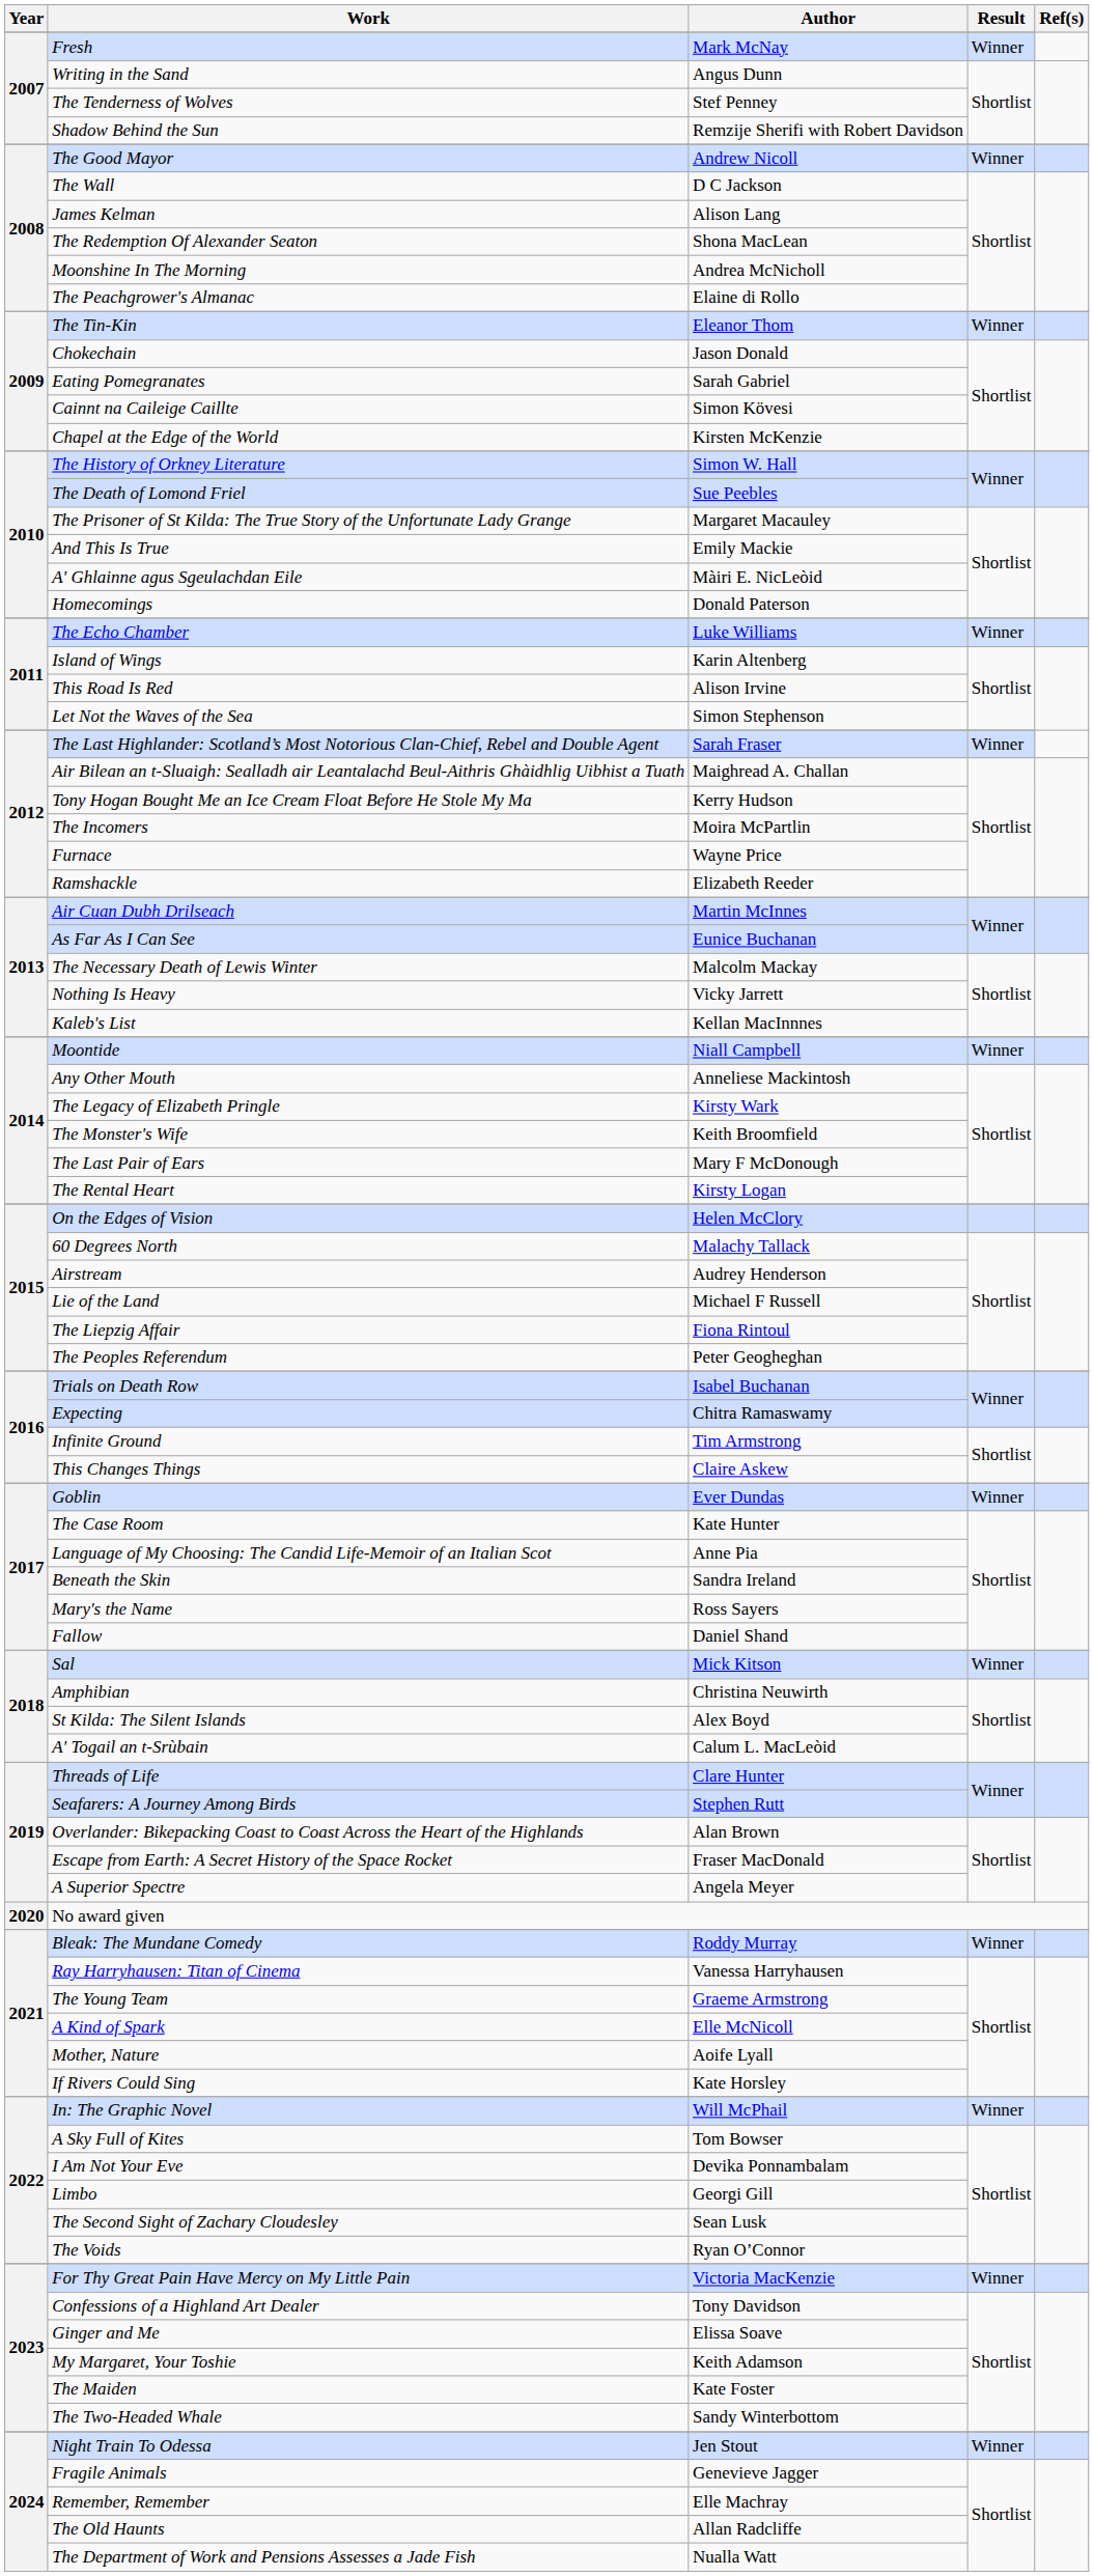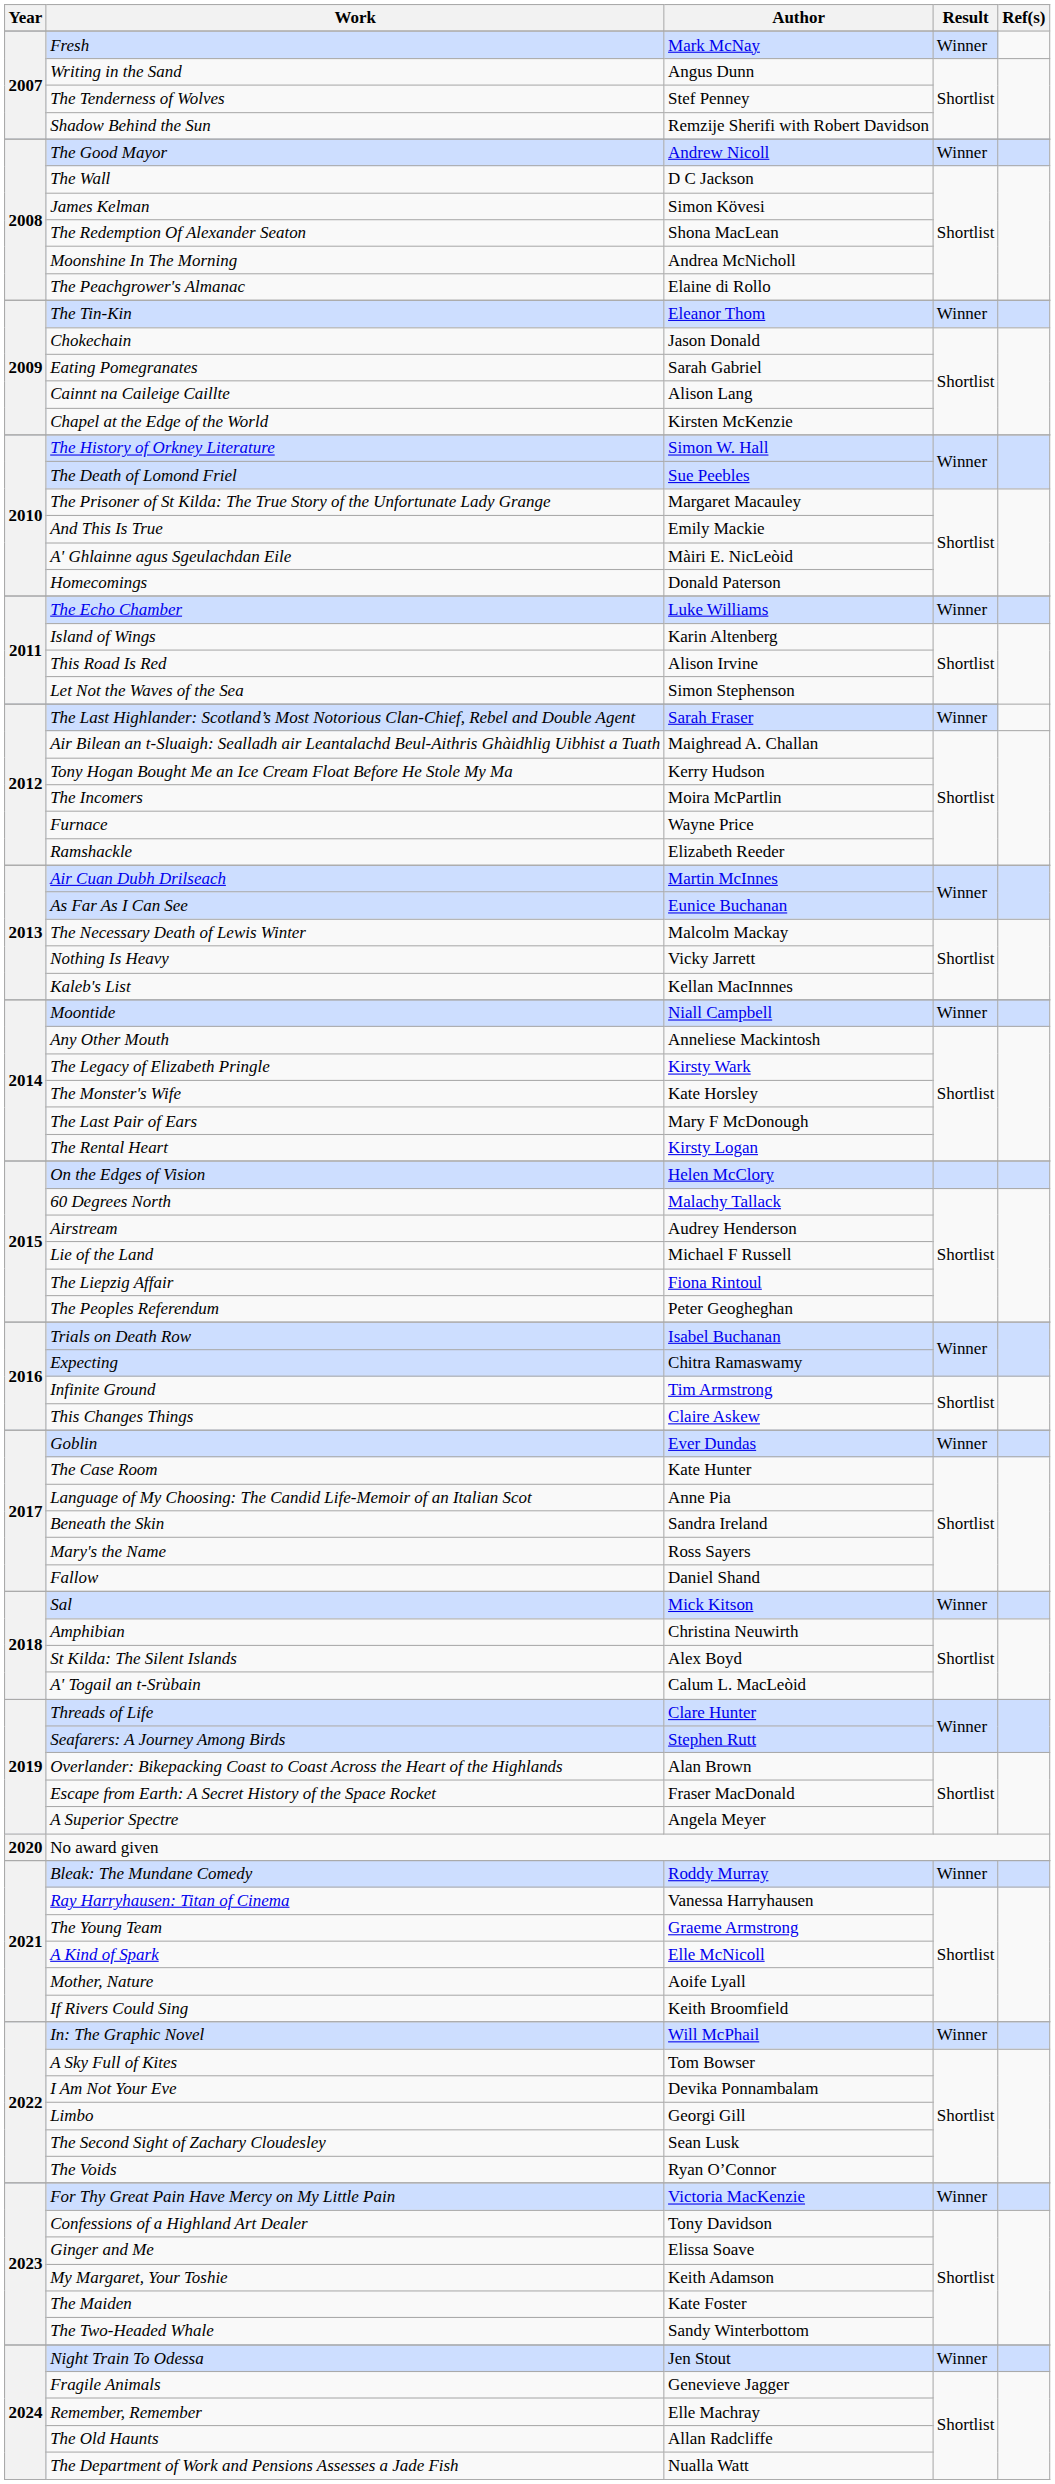James Kelman | Author: Alison Lang -> Simon Kövesi
Cainnt na Caileige Caillte | Author: Simon Kövesi -> Alison Lang
The Monster's Wife | Author: Keith Broomfield -> Kate Horsley
If Rivers Could Sing | Author: Kate Horsley -> Keith Broomfield
